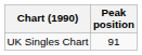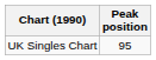UK Singles Chart | Peak position: 91 -> 95
